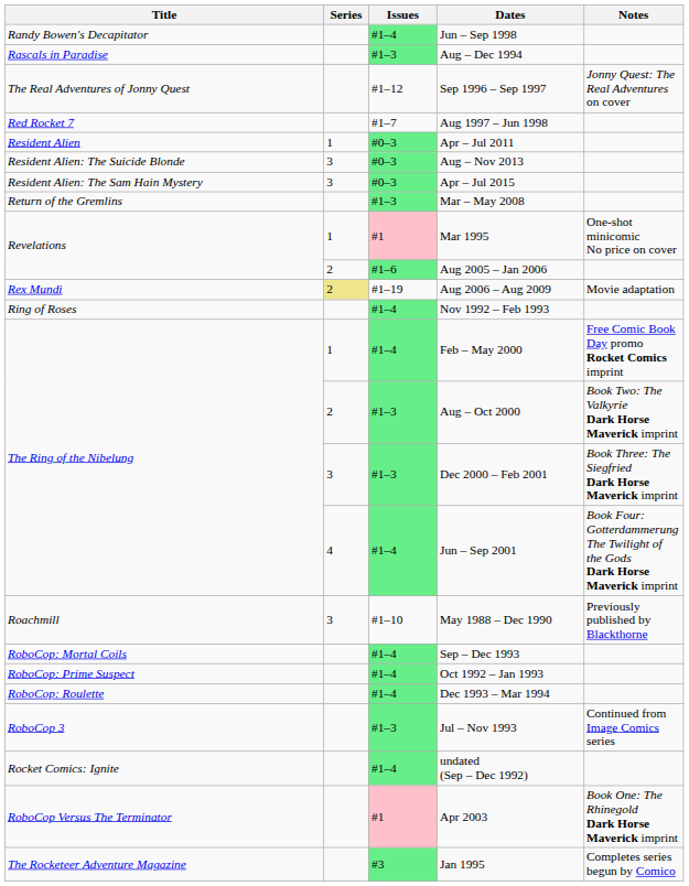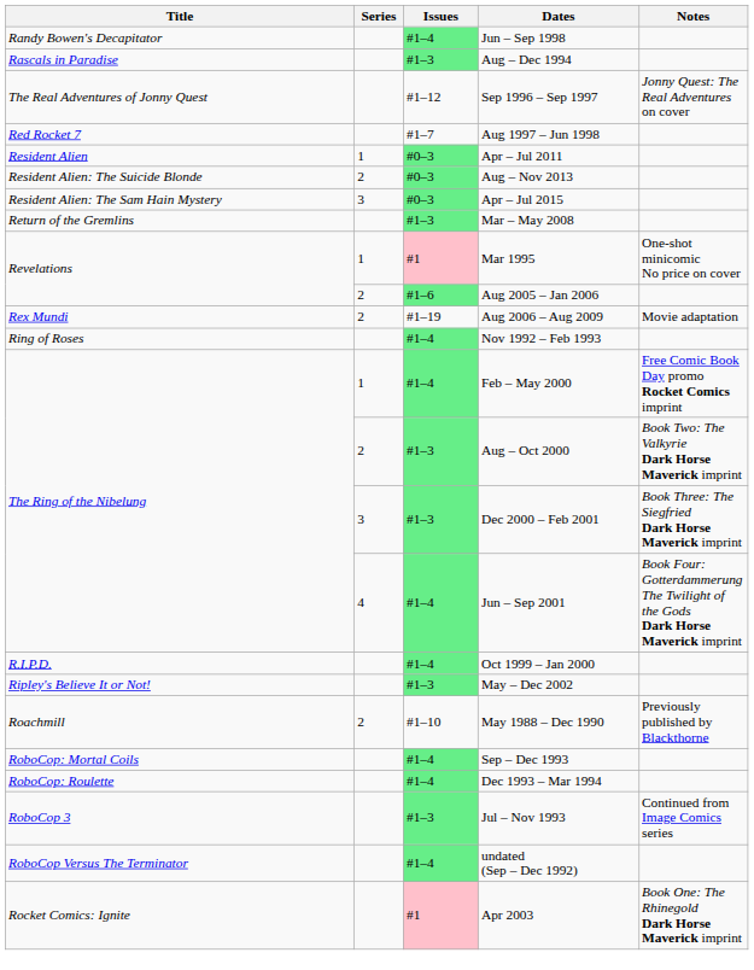Aug – Nov 2013 | Series: 3 -> 2
Aug 2006 – Aug 2009 | Series: khaki background -> no background
+ row: R.I.P.D. | #1–4 | Oct 1999 – Jan 2000
+ row: Ripley's Believe It or Not! | #1–3 | May – Dec 2002
May 1988 – Dec 1990 | Series: 3 -> 2
- row: RoboCop: Prime Suspect | #1–4 | Oct 1992 – Jan 1993
undated (Sep – Dec 1992) | Title: Rocket Comics: Ignite -> RoboCop Versus The Terminator
Apr 2003 | Title: RoboCop Versus The Terminator -> Rocket Comics: Ignite
- row: The Rocketeer Adventure Magazine | #3 | Jan 1995 | Completes series begun by Comico
